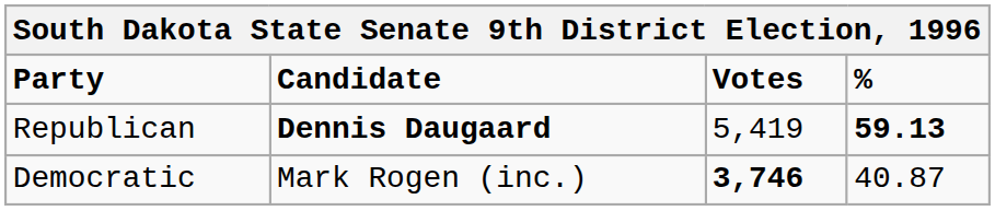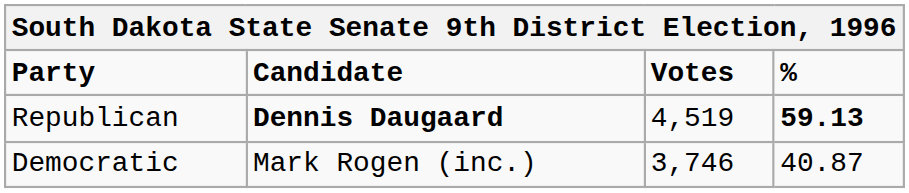Republican | Votes: 5,419 -> 4,519
Democratic | Votes: bold -> normal
